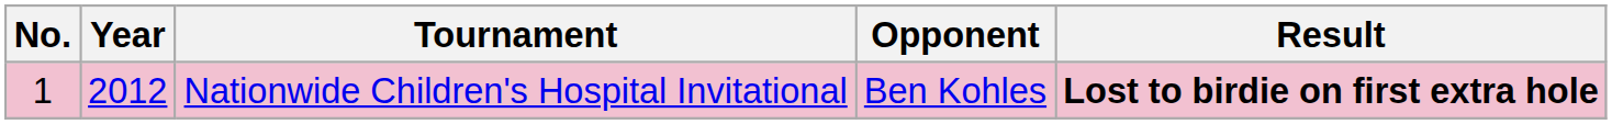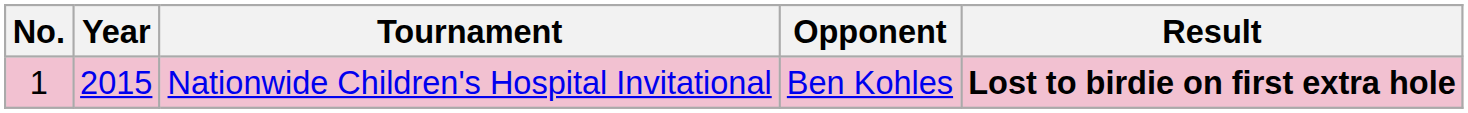Nationwide Children's Hospital Invitational | Year: 2012 -> 2015
